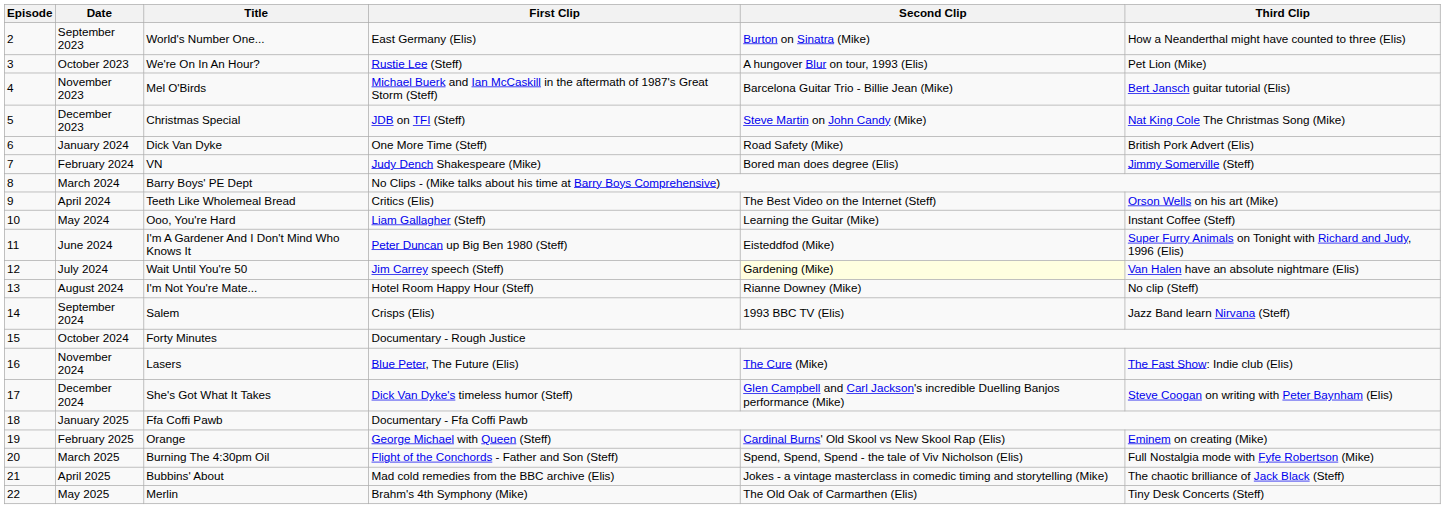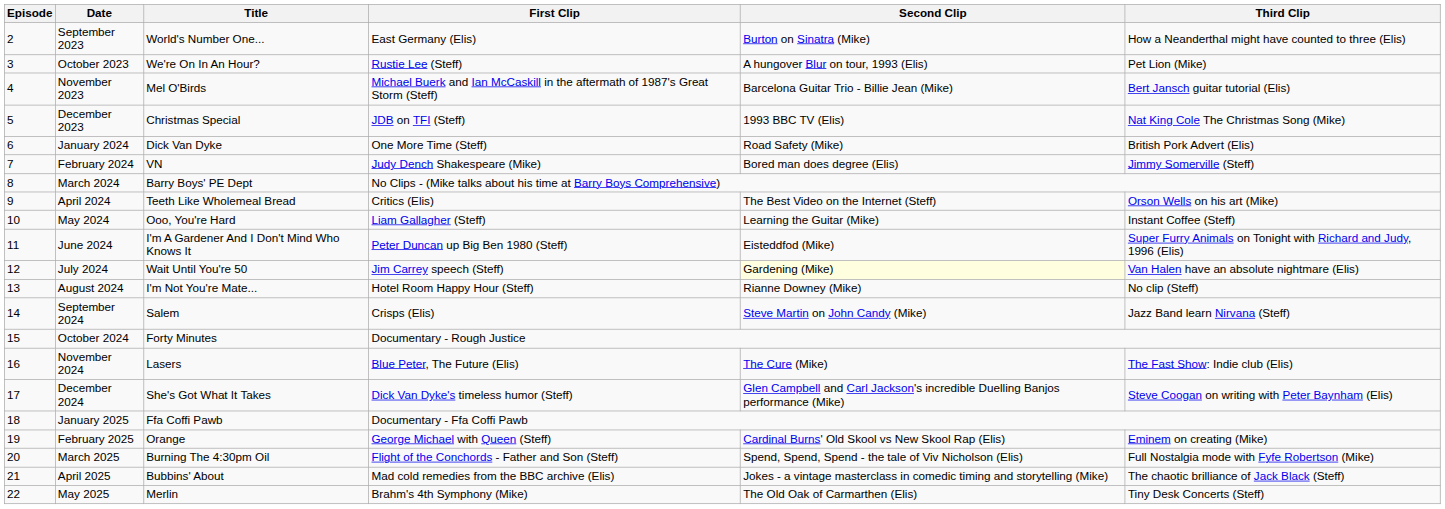December 2023 | Second Clip: Steve Martin on John Candy (Mike) -> 1993 BBC TV (Elis)
September 2024 | Second Clip: 1993 BBC TV (Elis) -> Steve Martin on John Candy (Mike)
